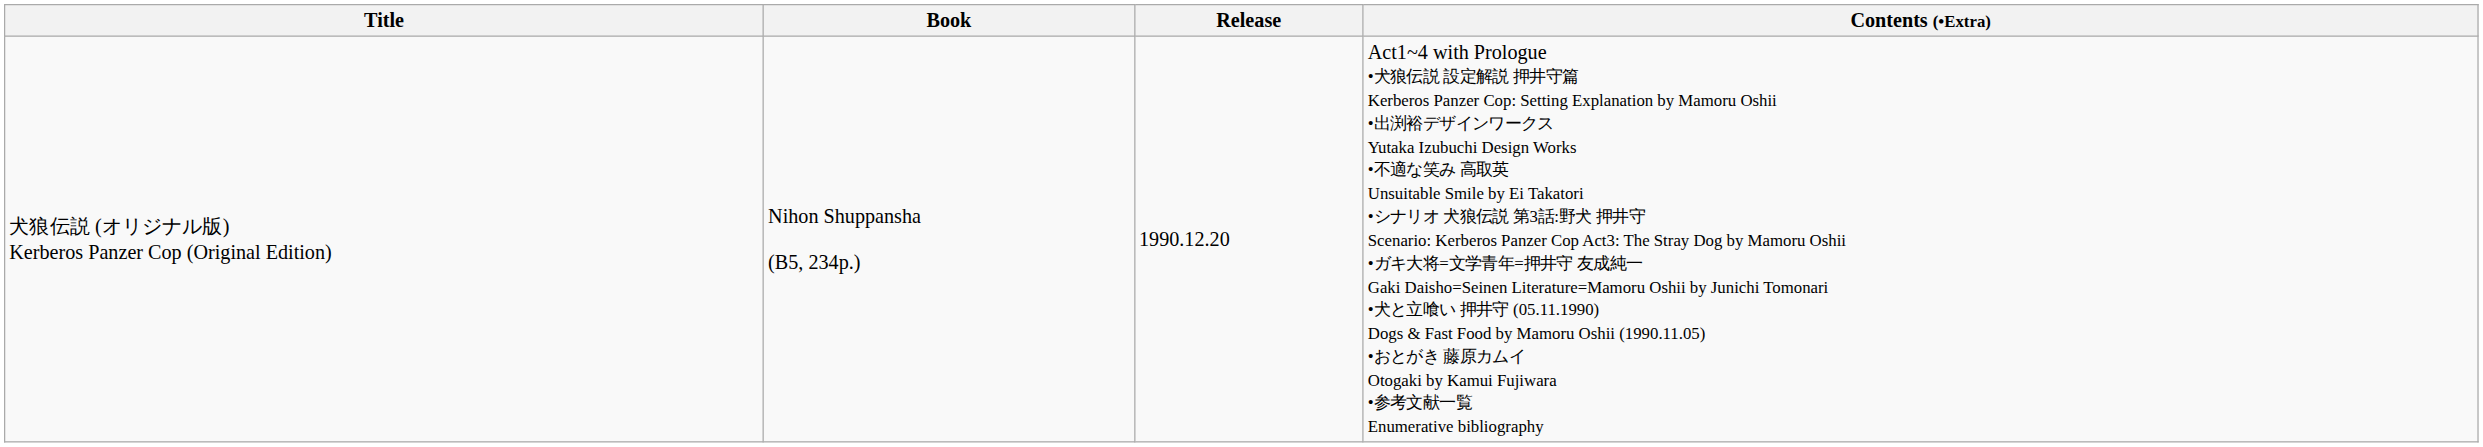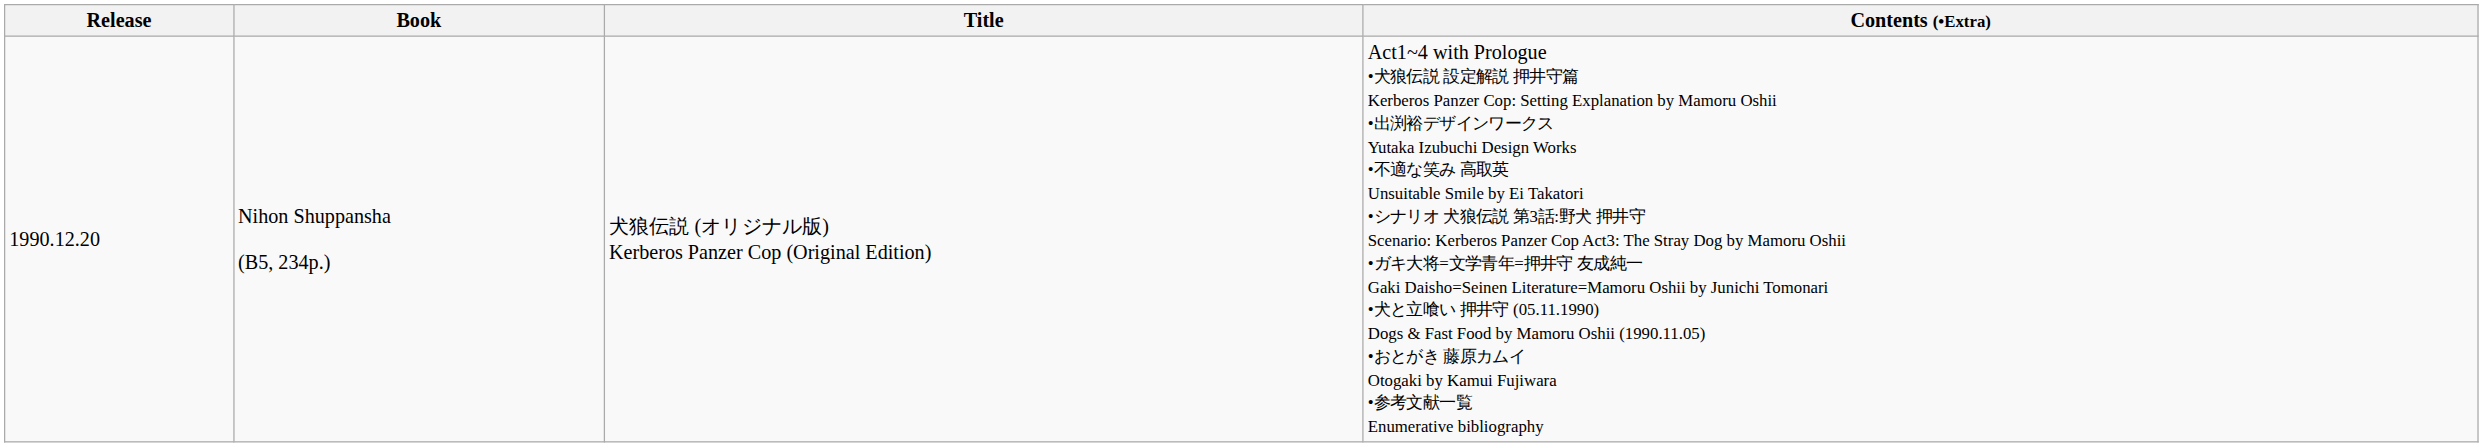columns swapped: Release <-> Title
